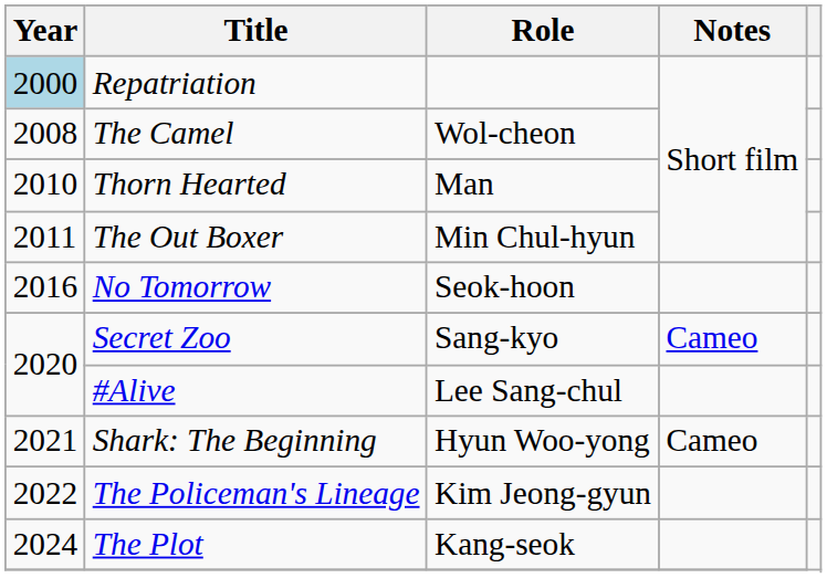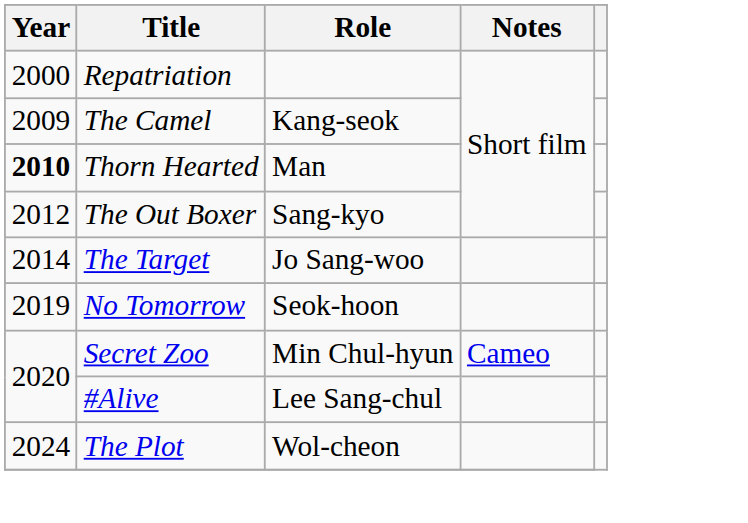Repatriation | Year: lightblue background -> no background
The Camel | Year: 2008 -> 2009
The Camel | Role: Wol-cheon -> Kang-seok
Thorn Hearted | Year: normal -> bold
The Out Boxer | Year: 2011 -> 2012
The Out Boxer | Role: Min Chul-hyun -> Sang-kyo
+ row: 2014 | The Target | Jo Sang-woo
No Tomorrow | Year: 2016 -> 2019
Secret Zoo | Role: Sang-kyo -> Min Chul-hyun
- row: 2021 | Shark: The Beginning | Hyun Woo-yong | Cameo
- row: 2022 | The Policeman's Lineage | Kim Jeong-gyun
The Plot | Role: Kang-seok -> Wol-cheon
